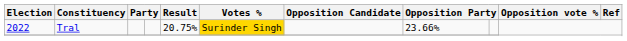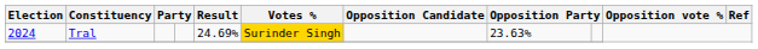Tral | Election: 2022 -> 2024
Tral | Result: 20.75% -> 24.69%
Tral | column 8: 23.66% -> 23.63%
